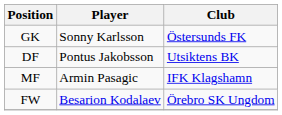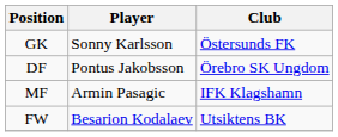DF | Club: Utsiktens BK -> Örebro SK Ungdom
FW | Club: Örebro SK Ungdom -> Utsiktens BK
